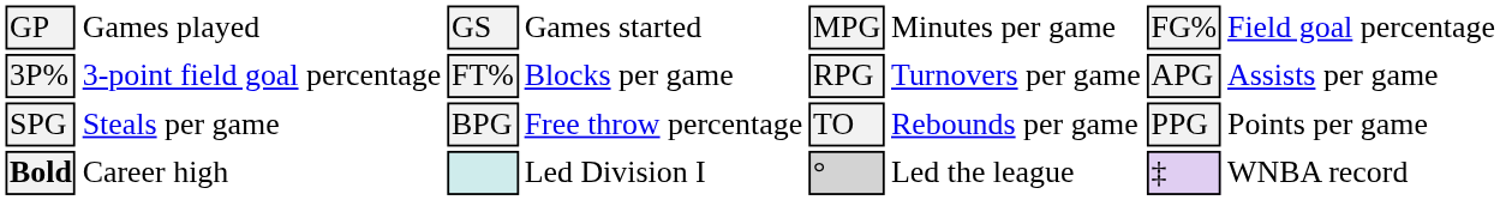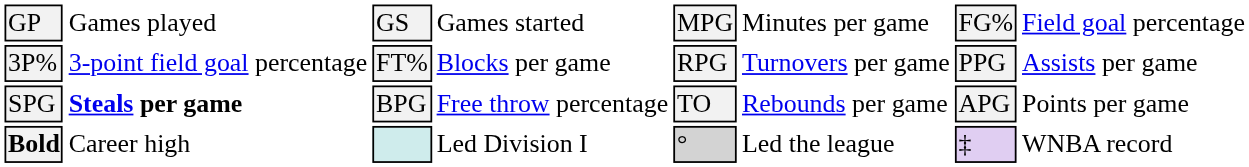3P% | column 7: APG -> PPG
SPG | column 2: normal -> bold
SPG | column 7: PPG -> APG
